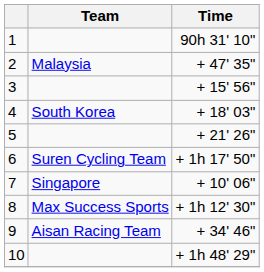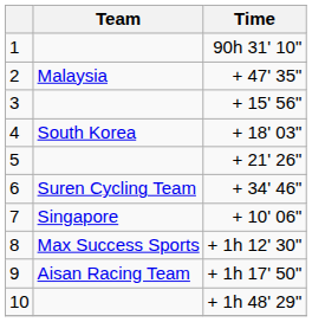6 | Time: + 1h 17' 50" -> + 34' 46"
9 | Time: + 34' 46" -> + 1h 17' 50"
